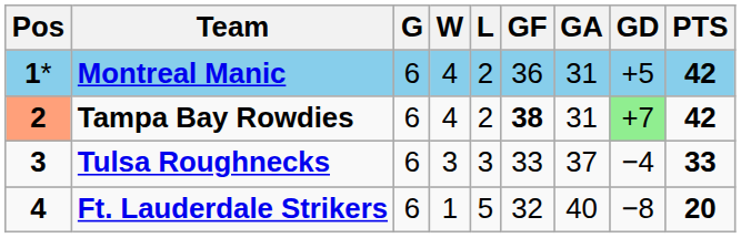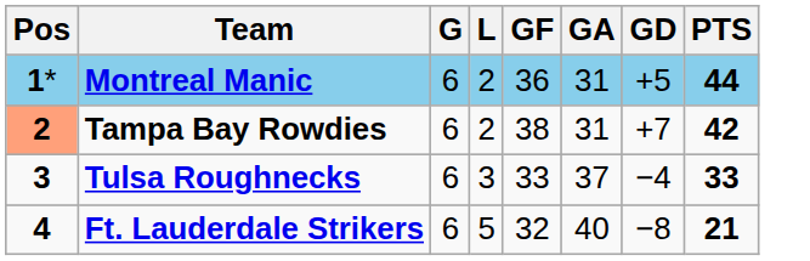- column: W | 4 | 4 | 3 | 1
Montreal Manic | PTS: 42 -> 44
Tampa Bay Rowdies | GF: bold -> normal
Tampa Bay Rowdies | GD: lightgreen background -> no background
Ft. Lauderdale Strikers | PTS: 20 -> 21
